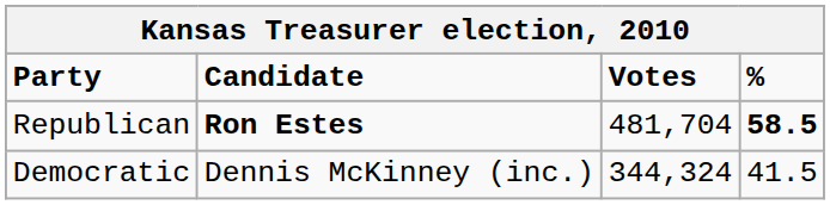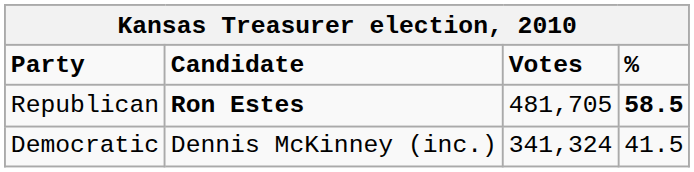Republican | Votes: 481,704 -> 481,705
Democratic | Votes: 344,324 -> 341,324
